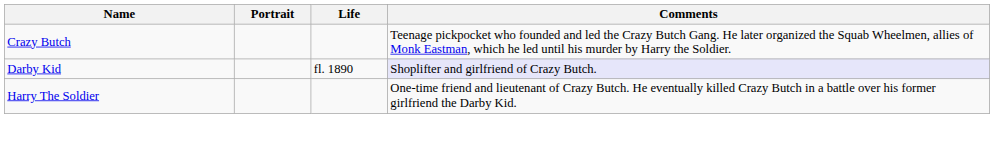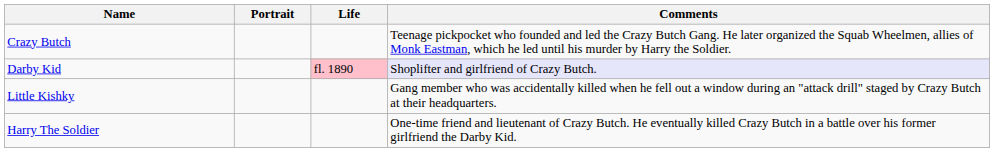Darby Kid | Life: no background -> pink background
+ row: Little Kishky | Gang member who was accidentally killed when he fell out a window during an "attack drill" staged by Crazy Butch at their headquarters.
